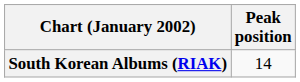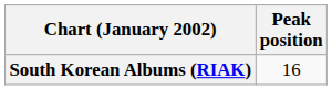South Korean Albums (RIAK) | Peak position: 14 -> 16
